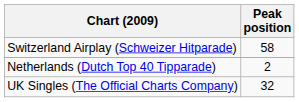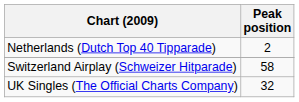rows swapped: Netherlands (Dutch Top 40 Tipparade) <-> Switzerland Airplay (Schweizer Hitparade)
